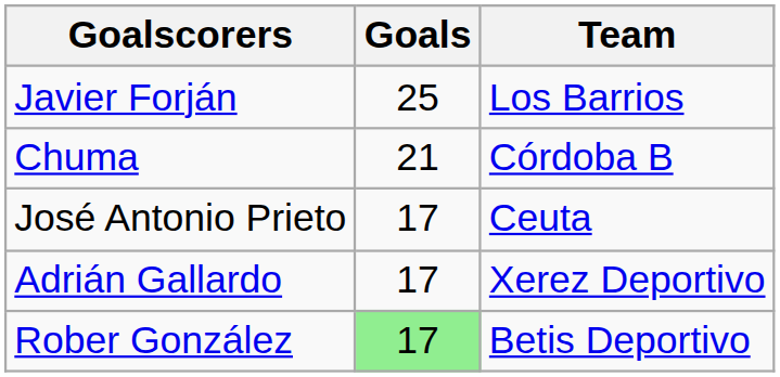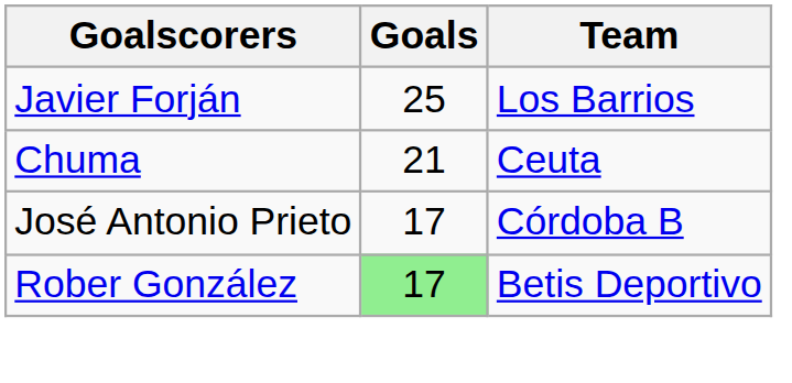Chuma | Team: Córdoba B -> Ceuta
José Antonio Prieto | Team: Ceuta -> Córdoba B
- row: Adrián Gallardo | 17 | Xerez Deportivo
